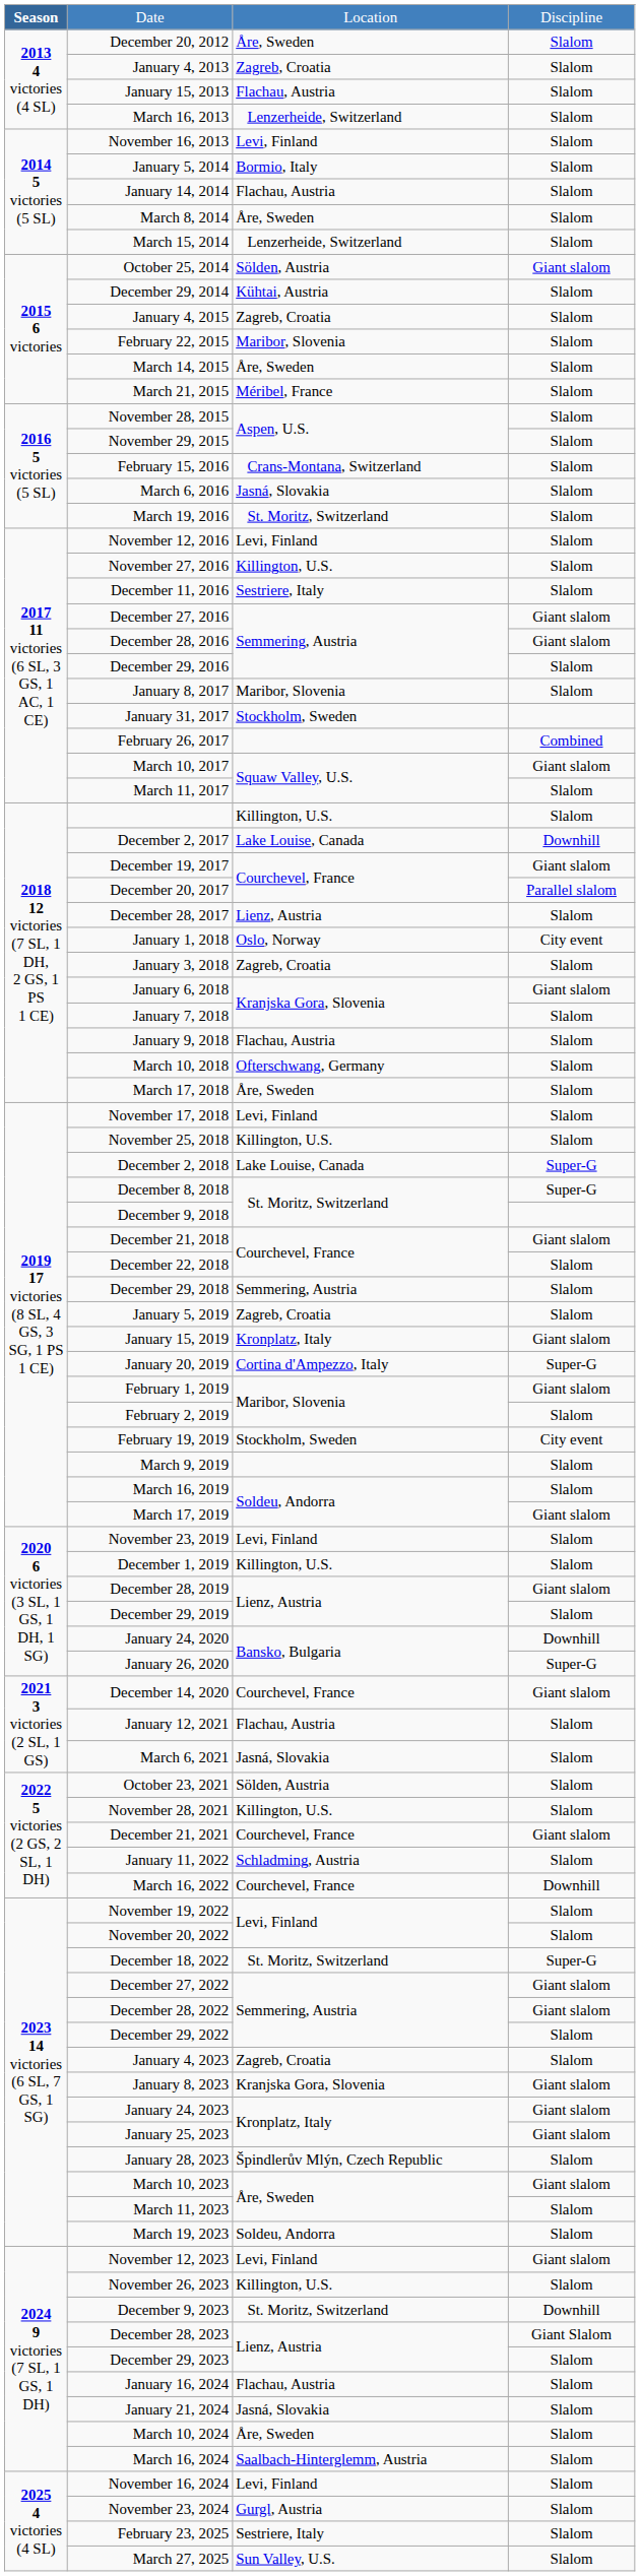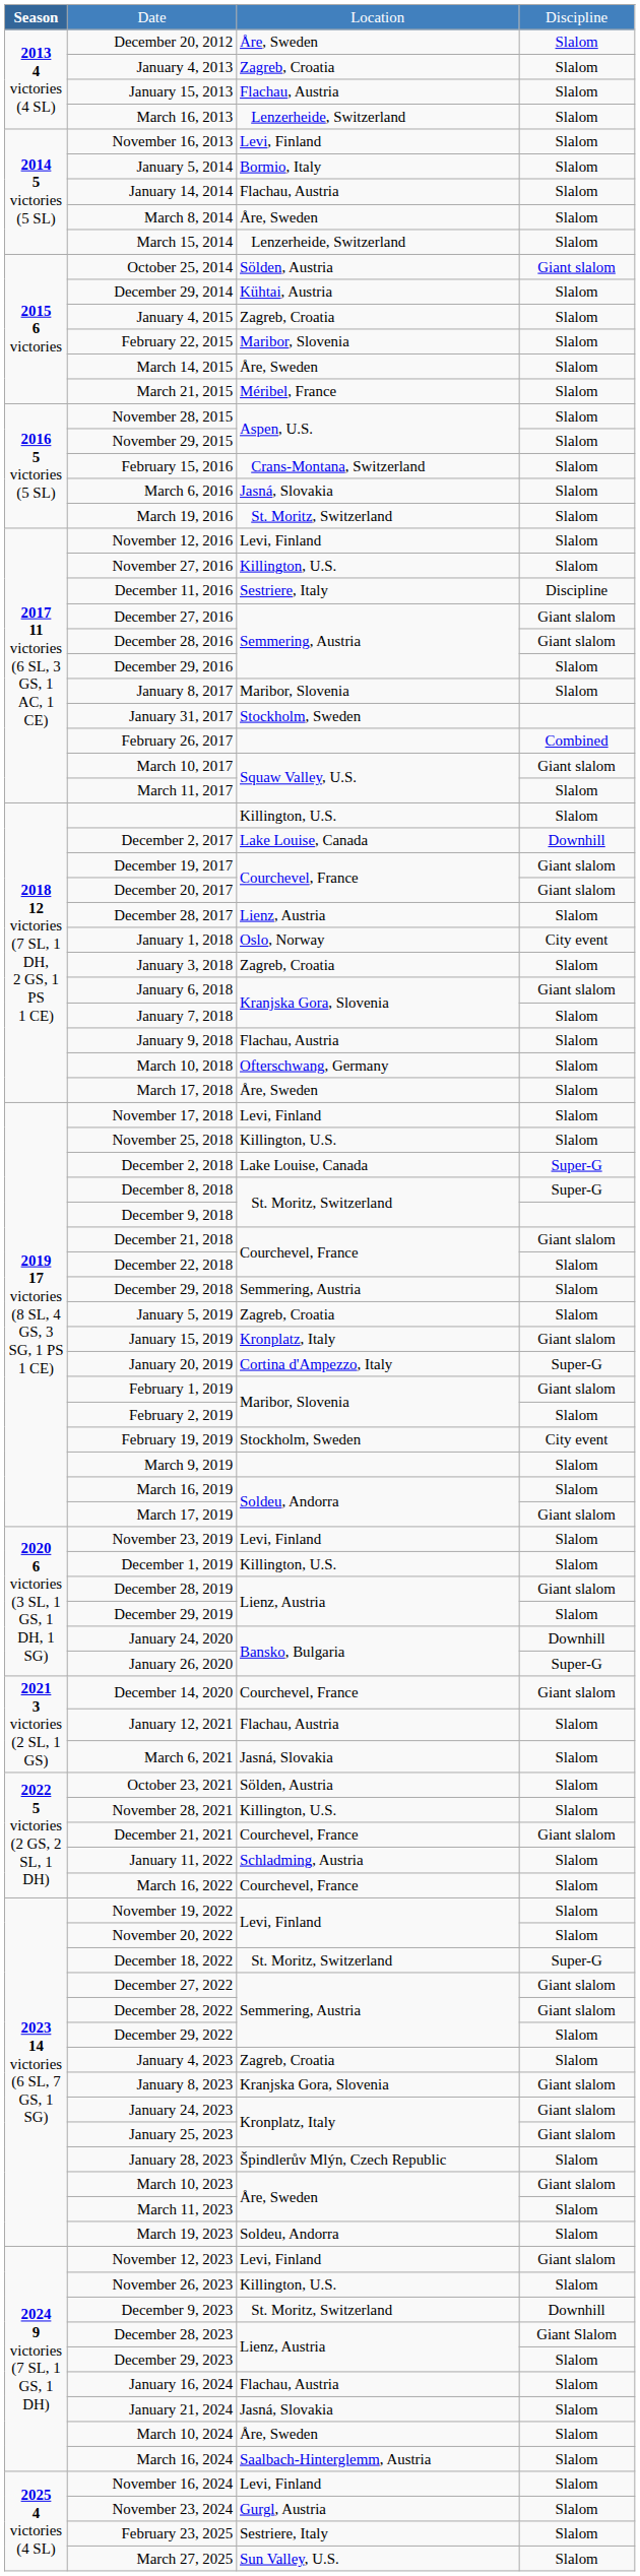December 11, 2016 | column 4: Slalom -> Discipline
December 20, 2017 | column 4: Parallel slalom -> Giant slalom
March 16, 2022 | column 4: Downhill -> Slalom
